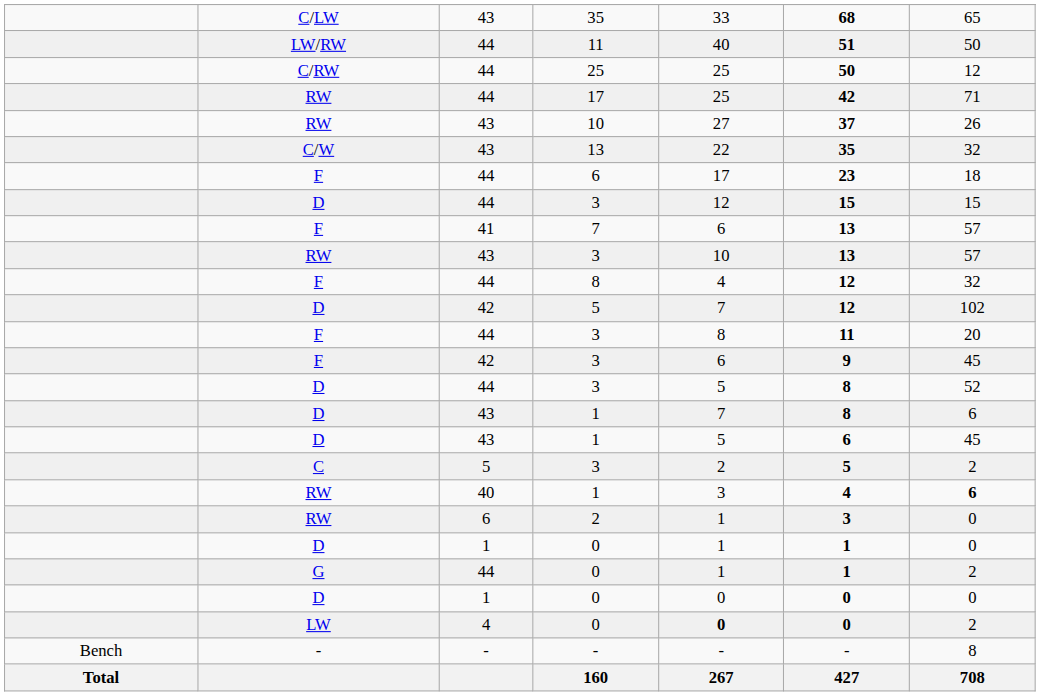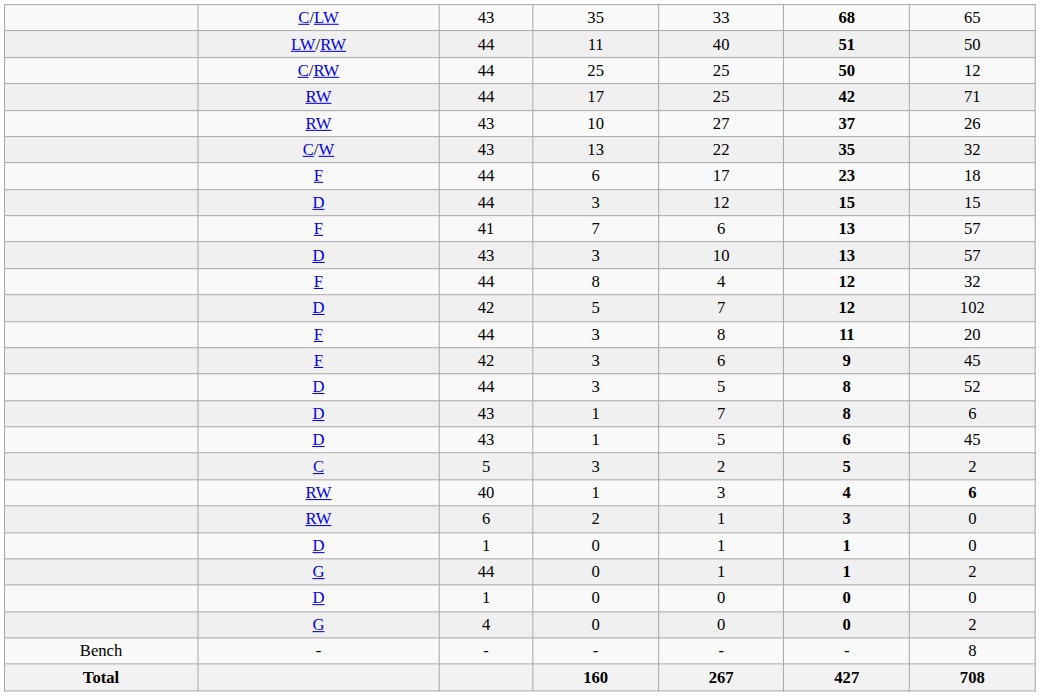43 / 3 | column 2: RW -> D
4 / 0 | column 2: LW -> G
4 / 0 | column 5: bold -> normal
